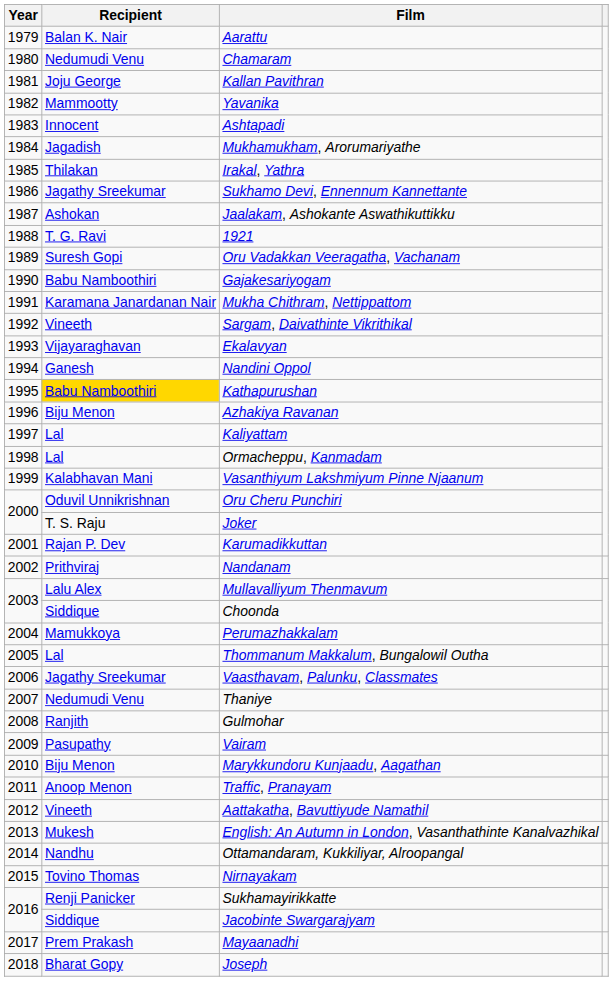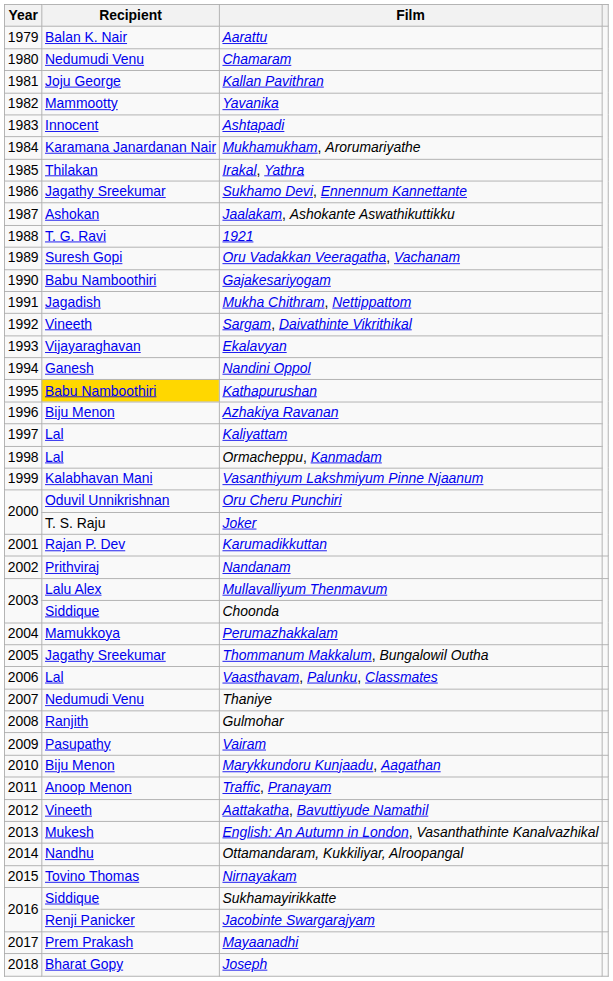Mukhamukham, Arorumariyathe | Recipient: Jagadish -> Karamana Janardanan Nair
Mukha Chithram, Nettippattom | Recipient: Karamana Janardanan Nair -> Jagadish
Thommanum Makkalum, Bungalowil Outha | Recipient: Lal -> Jagathy Sreekumar
Vaasthavam, Palunku, Classmates | Recipient: Jagathy Sreekumar -> Lal
Sukhamayirikkatte | Recipient: Renji Panicker -> Siddique
Jacobinte Swargarajyam | Recipient: Siddique -> Renji Panicker
